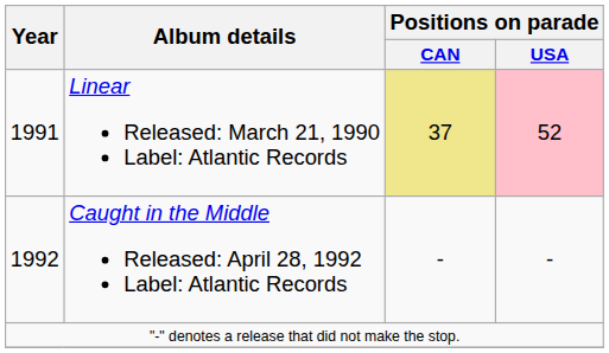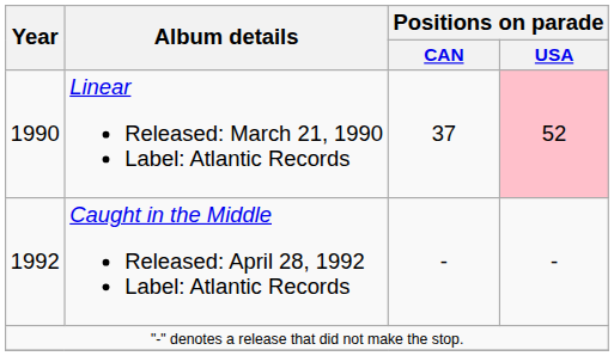Linear Released: March 21, 1990 Label: Atlantic Records | Year: 1991 -> 1990
Linear Released: March 21, 1990 Label: Atlantic Records | Positions on parade / CAN: khaki background -> no background
